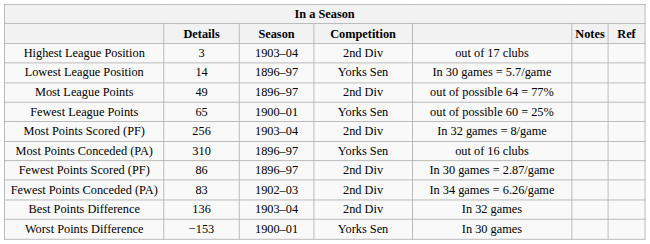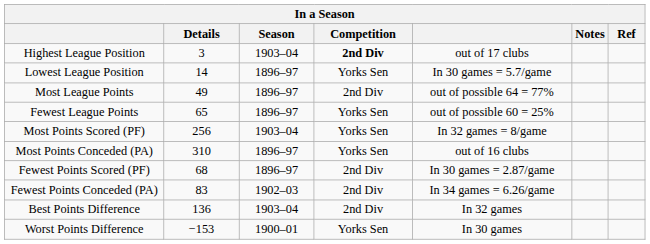Highest League Position | Competition: normal -> bold
Fewest League Points | Season: 1900–01 -> 1896–97
Most Points Scored (PF) | Competition: 2nd Div -> Yorks Sen
Fewest Points Scored (PF) | Details: 86 -> 68
